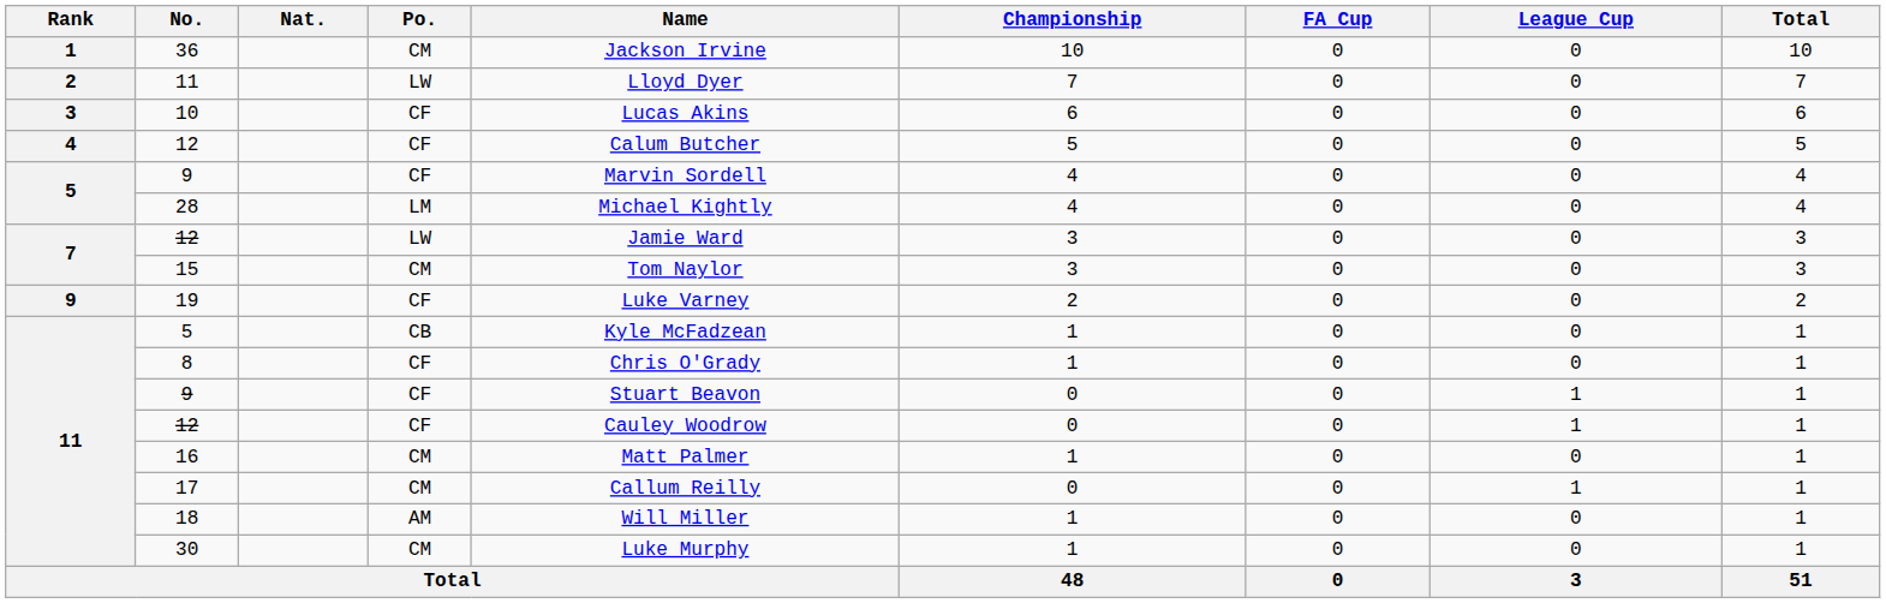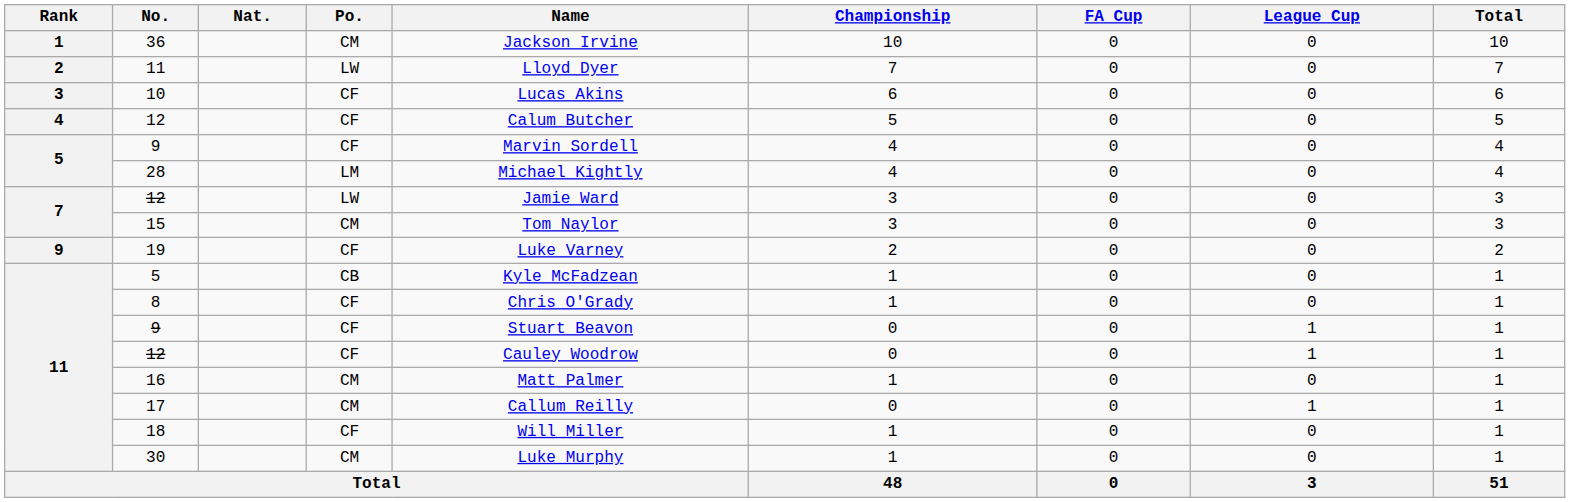18 | Po.: AM -> CF
